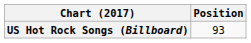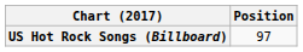US Hot Rock Songs (Billboard) | Position: 93 -> 97
